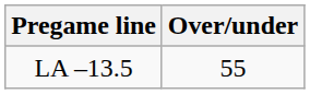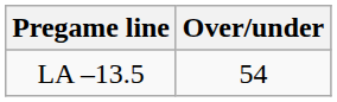LA –13.5 | Over/under: 55 -> 54
